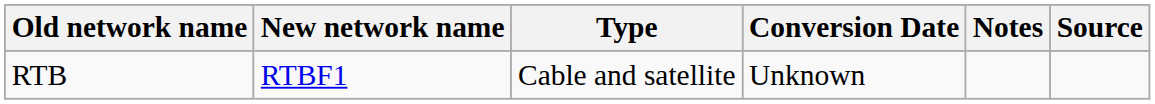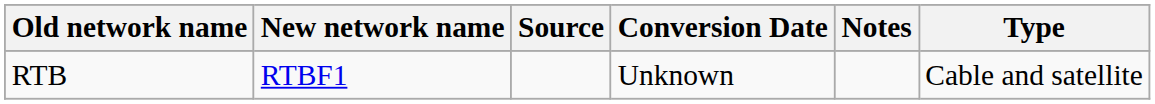columns swapped: Type <-> Source
